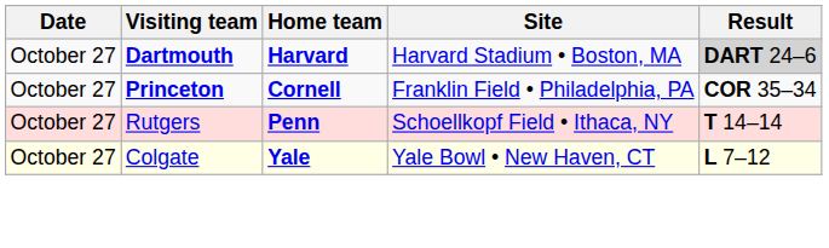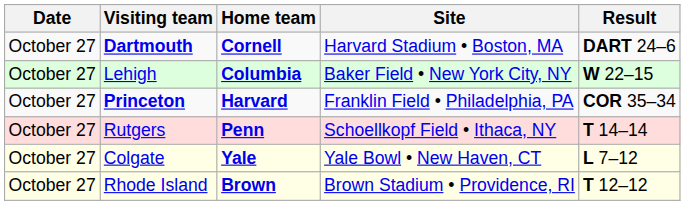Dartmouth | Home team: Harvard -> Cornell
Dartmouth | Result: lightgrey background -> no background
+ row: October 27 | Lehigh | Columbia | Baker Field • New York City, NY | W 22–15
Princeton | Home team: Cornell -> Harvard
+ row: October 27 | Rhode Island | Brown | Brown Stadium • Providence, RI | T 12–12
